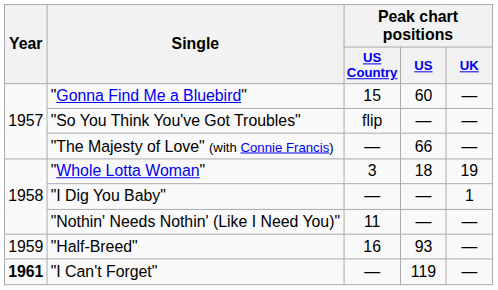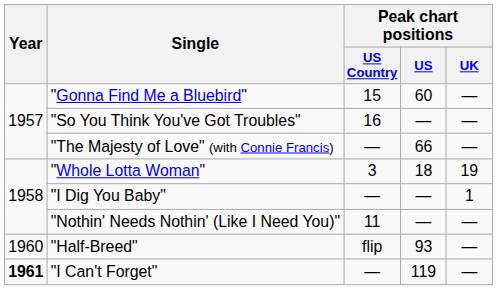"So You Think You've Got Troubles" | Peak chart positions / US Country: flip -> 16
"Half-Breed" | Year: 1959 -> 1960
"Half-Breed" | Peak chart positions / US Country: 16 -> flip
